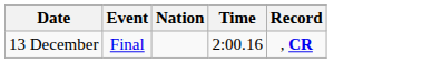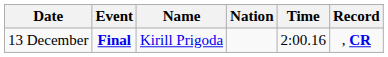+ column: Name | Kirill Prigoda
13 December | Event: normal -> bold
